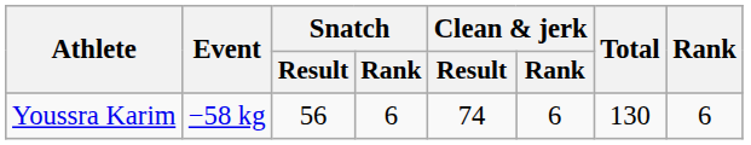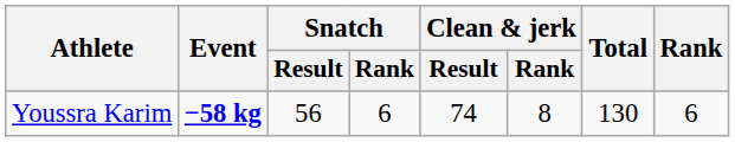Youssra Karim | Event: normal -> bold
Youssra Karim | Clean & jerk / Rank: 6 -> 8
